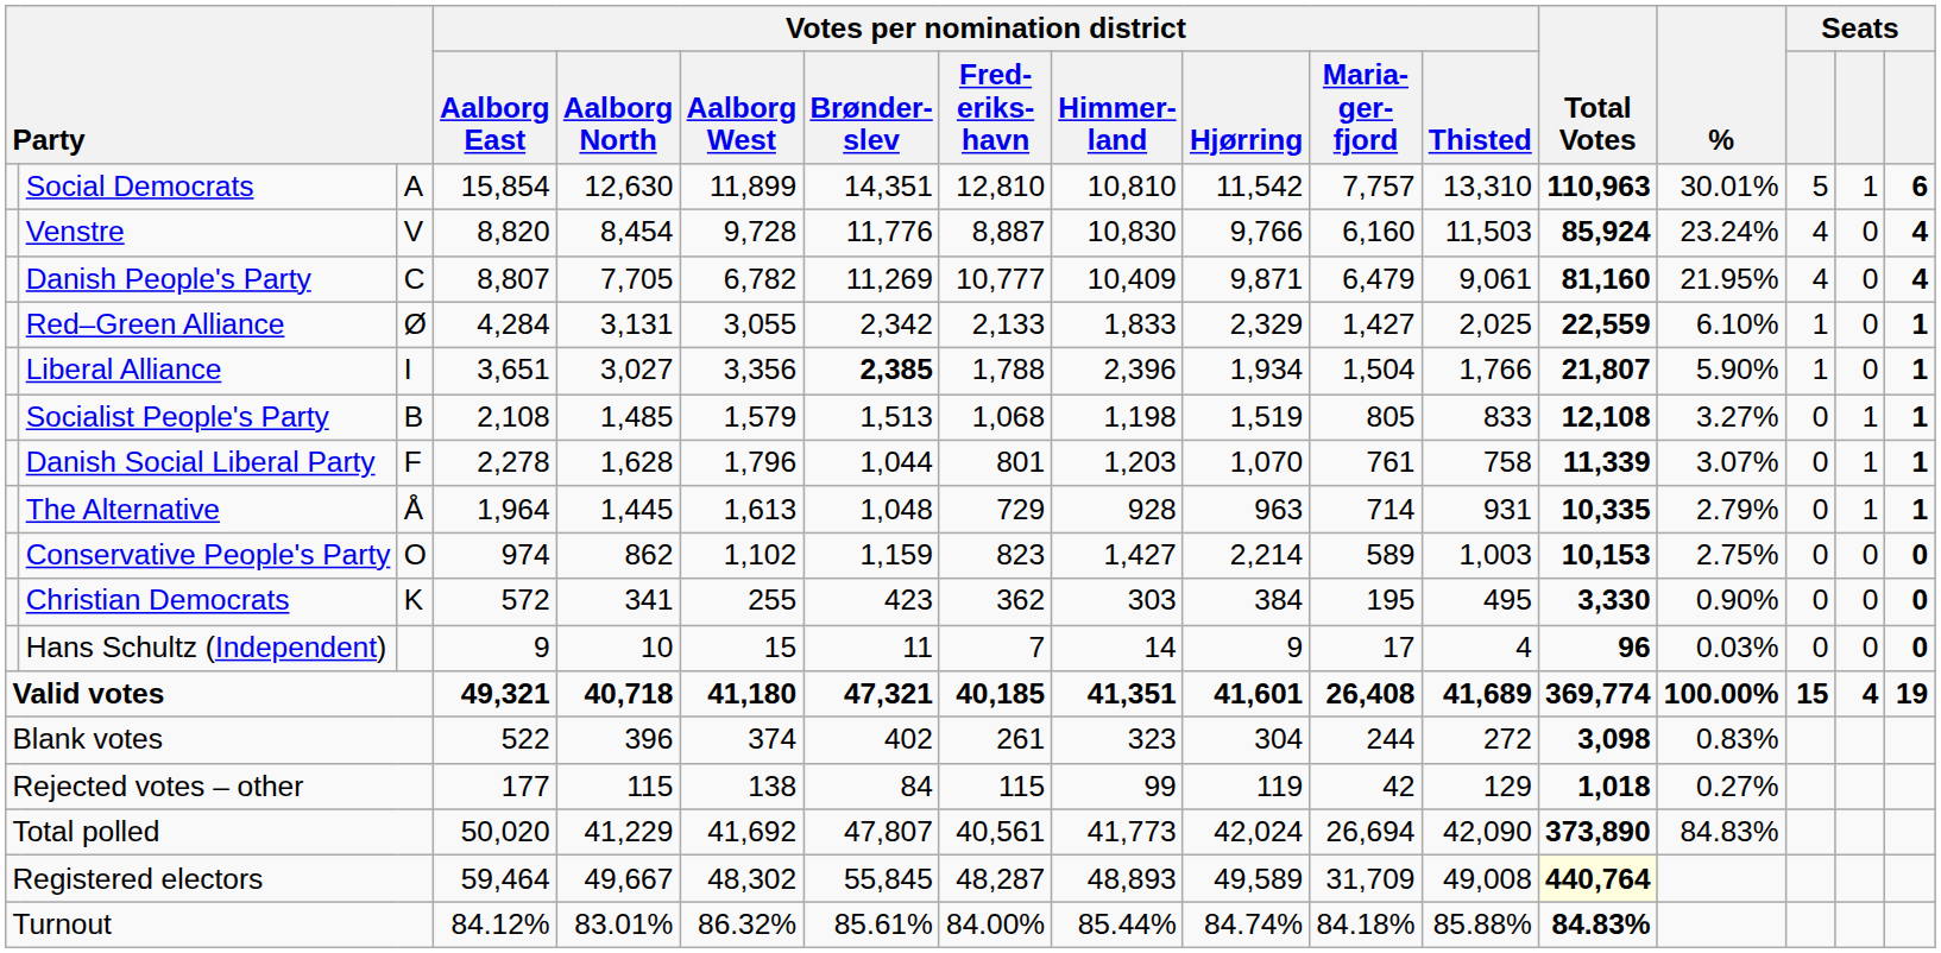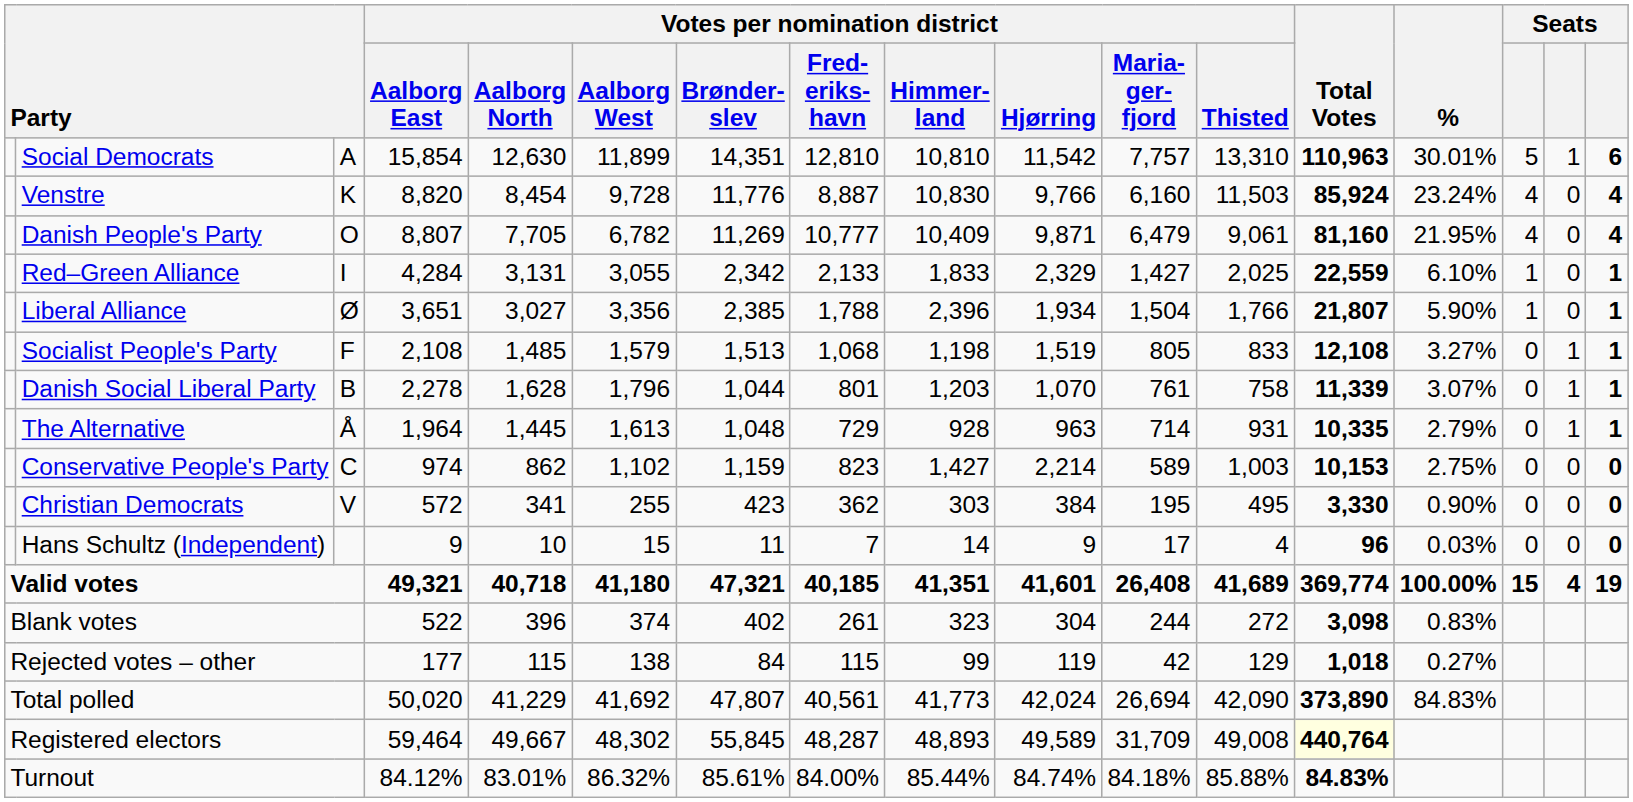Venstre | column 3: V -> K
Danish People's Party | column 3: C -> O
Red–Green Alliance | column 3: Ø -> I
Liberal Alliance | column 3: I -> Ø
Liberal Alliance | Votes per nomination district / Brønder- slev: bold -> normal
Socialist People's Party | column 3: B -> F
Danish Social Liberal Party | column 3: F -> B
Conservative People's Party | column 3: O -> C
Christian Democrats | column 3: K -> V
